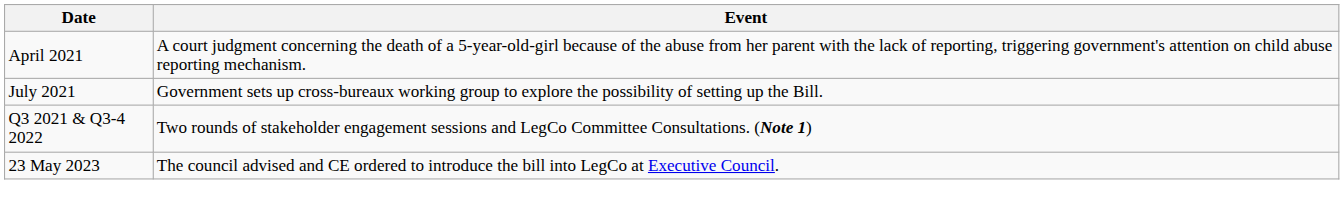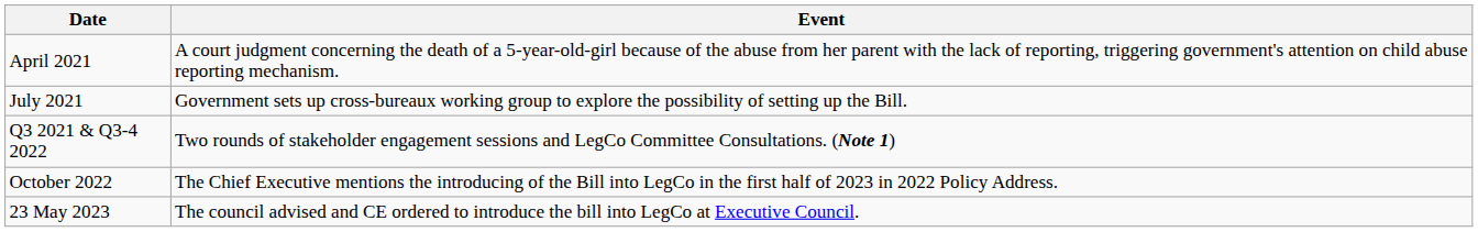+ row: October 2022 | The Chief Executive mentions the introducing of the Bill into LegCo in the first half of 2023 in 2022 Policy Address.
